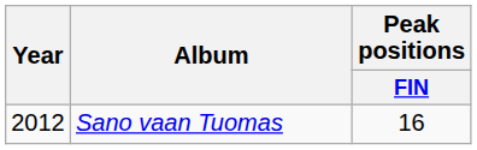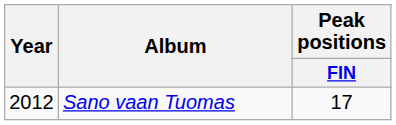Sano vaan Tuomas | Peak positions / FIN: 16 -> 17
